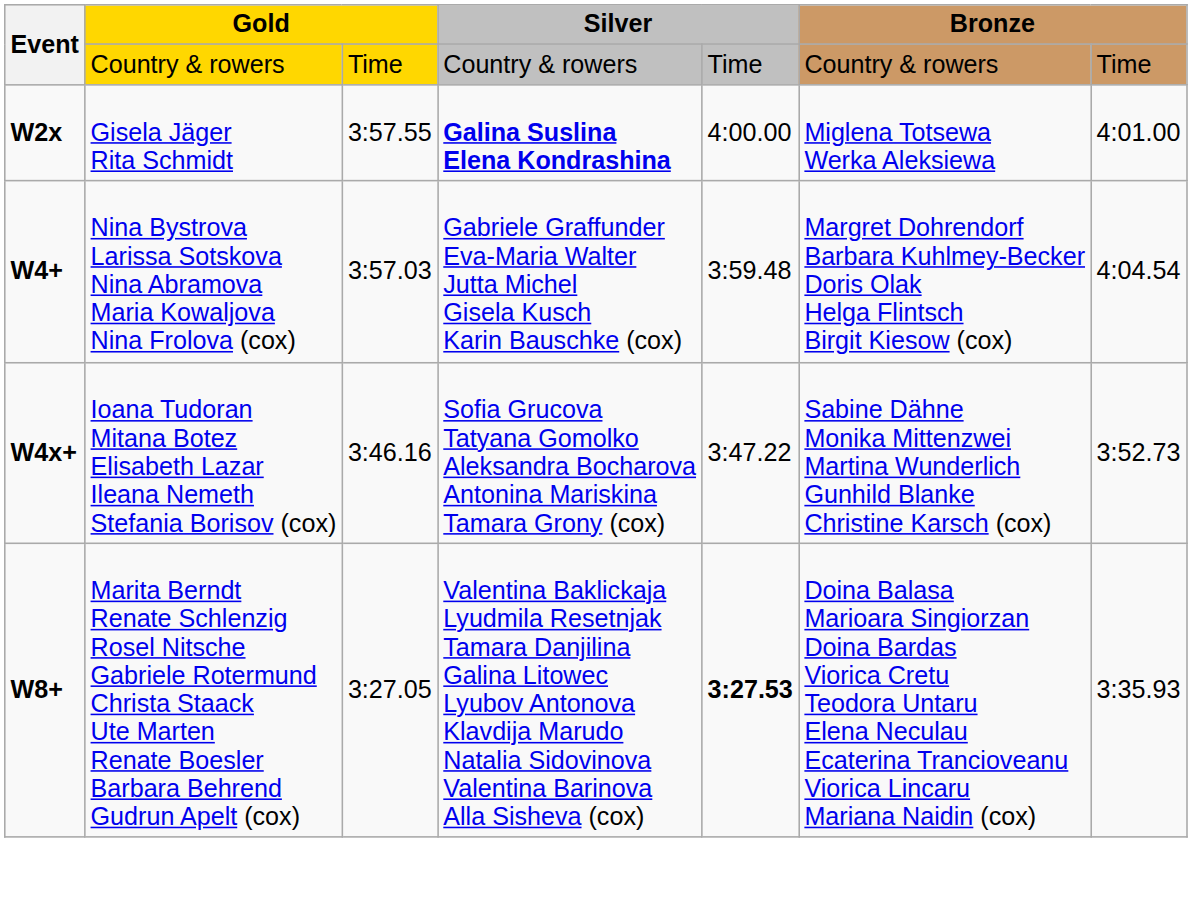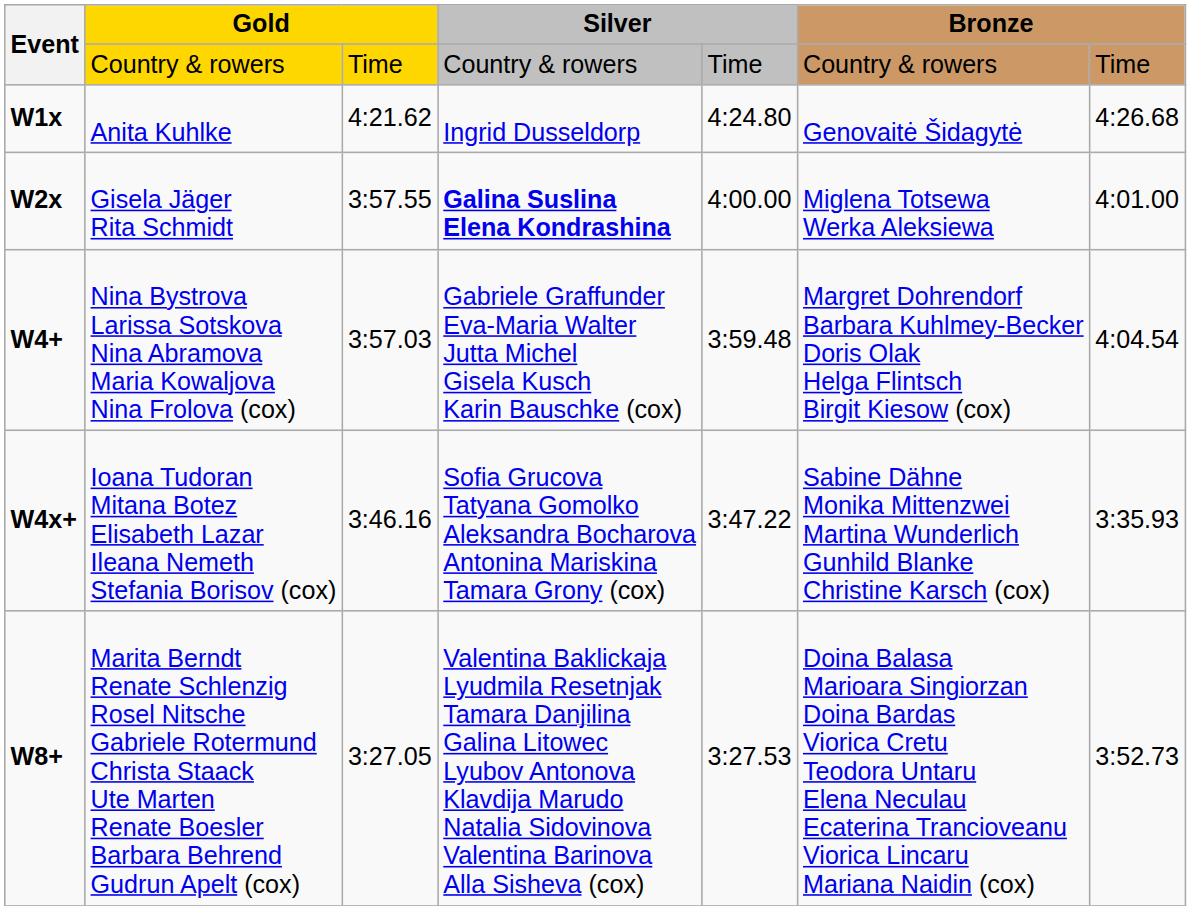+ row: W1x | Anita Kuhlke | 4:21.62 | Ingrid Dusseldorp | 4:24.80 | Genovaitė Šidagytė | 4:26.68
W4x+ | column 7: 3:52.73 -> 3:35.93
W8+ | column 5: bold -> normal
W8+ | column 7: 3:35.93 -> 3:52.73
